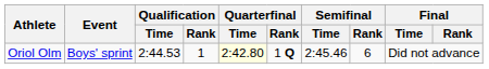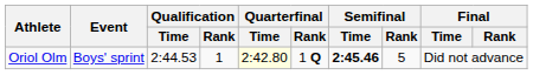Oriol Olm | Semifinal / Time: normal -> bold
Oriol Olm | Semifinal / Rank: 6 -> 5
